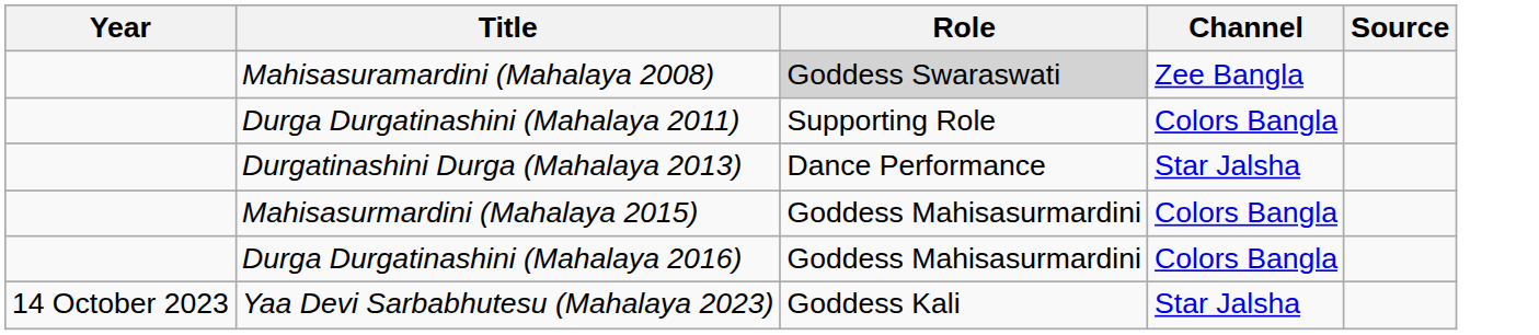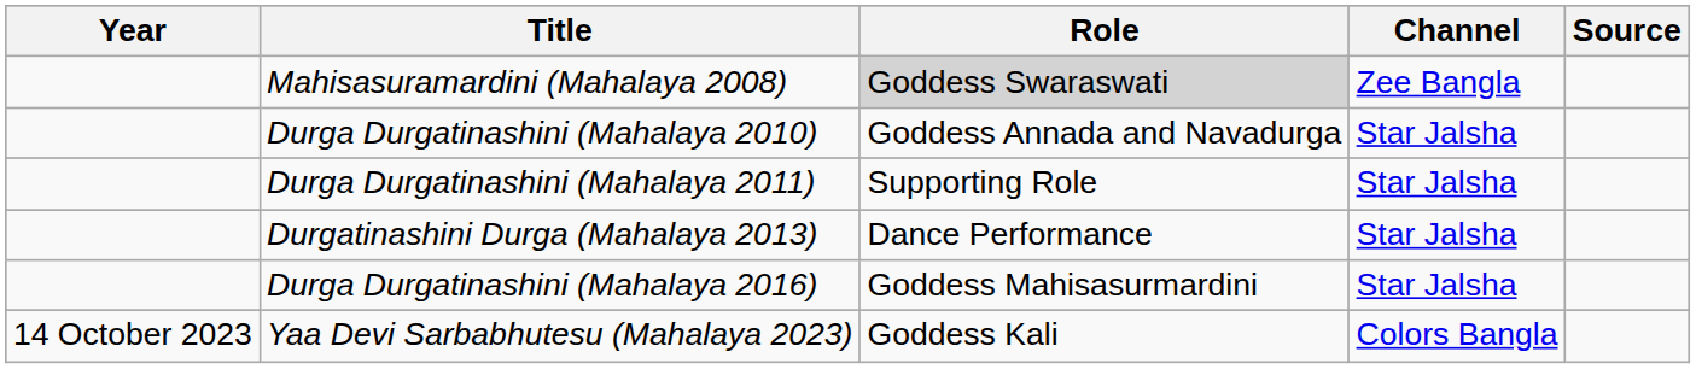+ row: Durga Durgatinashini (Mahalaya 2010) | Goddess Annada and Navadurga | Star Jalsha
Durga Durgatinashini (Mahalaya 2011) | Channel: Colors Bangla -> Star Jalsha
- row: Mahisasurmardini (Mahalaya 2015) | Goddess Mahisasurmardini | Colors Bangla
Durga Durgatinashini (Mahalaya 2016) | Channel: Colors Bangla -> Star Jalsha
Yaa Devi Sarbabhutesu (Mahalaya 2023) | Channel: Star Jalsha -> Colors Bangla
